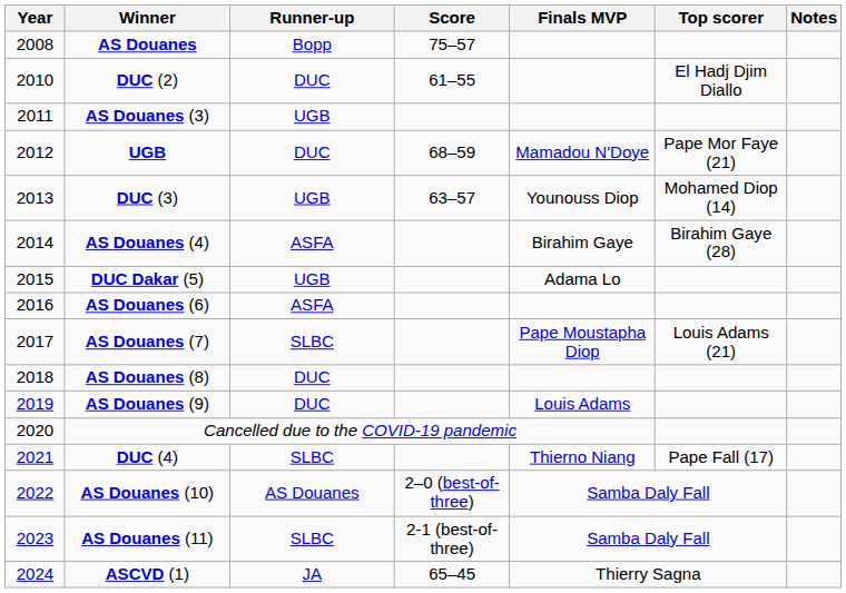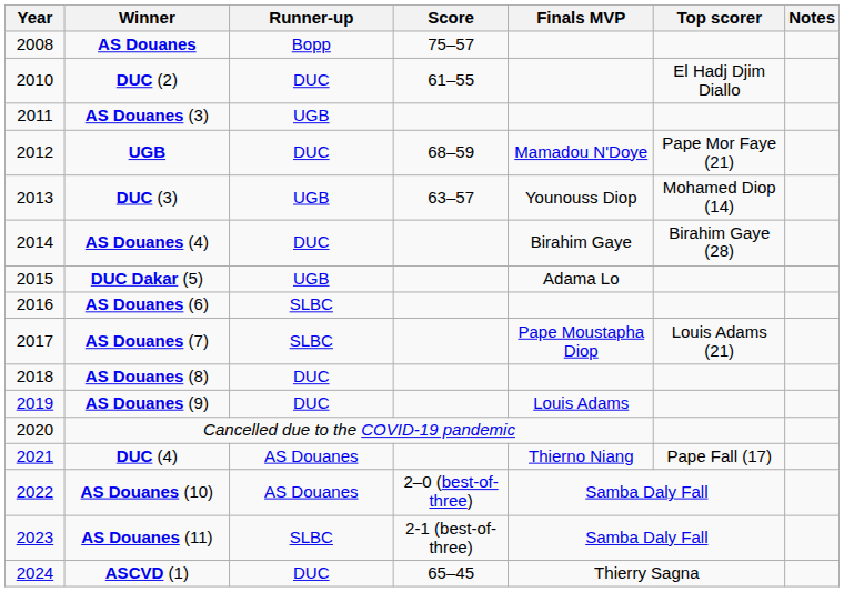AS Douanes (4) | Runner-up: ASFA -> DUC
AS Douanes (6) | Runner-up: ASFA -> SLBC
DUC (4) | Runner-up: SLBC -> AS Douanes
ASCVD (1) | Runner-up: JA -> DUC
